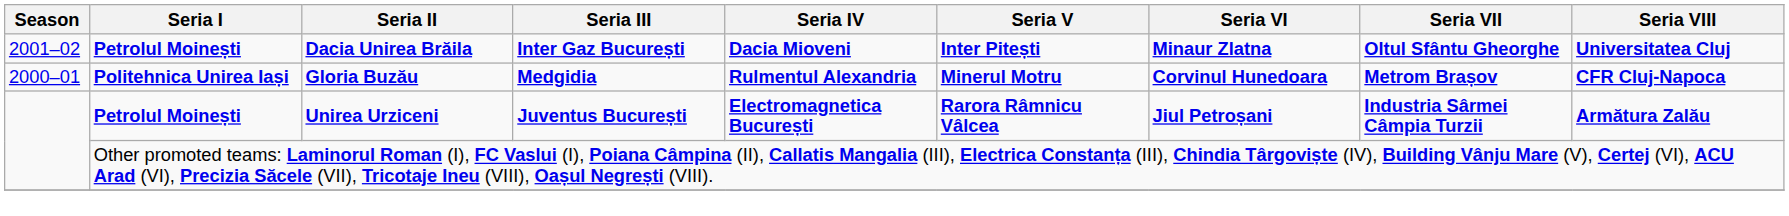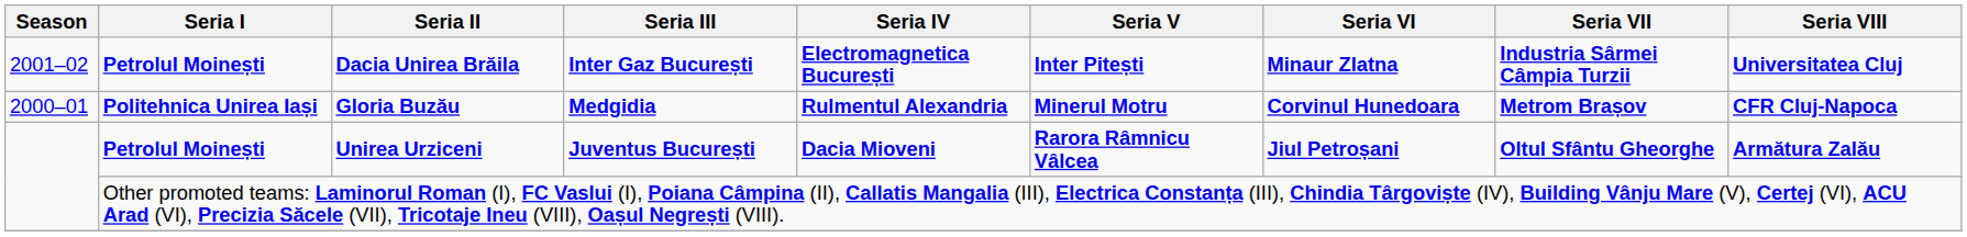Dacia Unirea Brăila | Seria IV: Dacia Mioveni -> Electromagnetica București
Dacia Unirea Brăila | Seria VII: Oltul Sfântu Gheorghe -> Industria Sârmei Câmpia Turzii
Unirea Urziceni | Seria IV: Electromagnetica București -> Dacia Mioveni
Unirea Urziceni | Seria VII: Industria Sârmei Câmpia Turzii -> Oltul Sfântu Gheorghe
